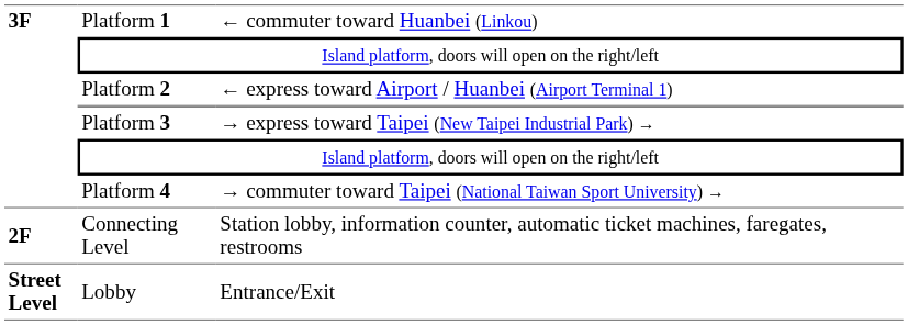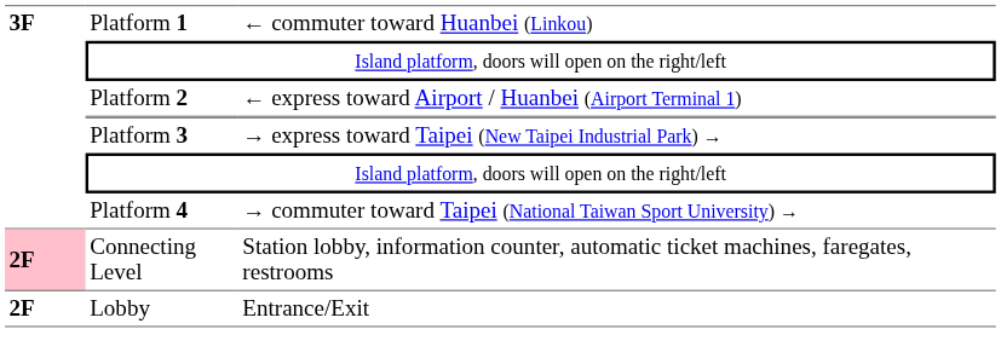Connecting Level | column 1: no background -> pink background
Lobby | column 1: Street Level -> 2F
